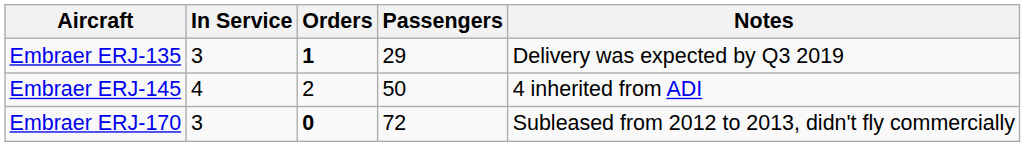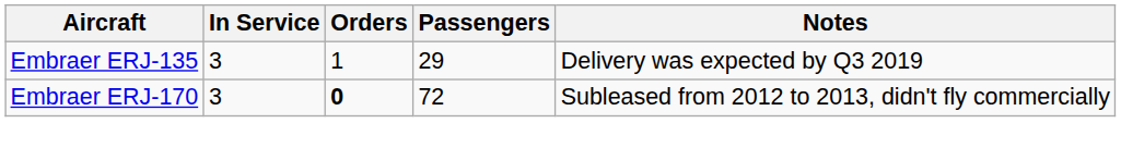Embraer ERJ-135 | Orders: bold -> normal
- row: Embraer ERJ-145 | 4 | 2 | 50 | 4 inherited from ADI
